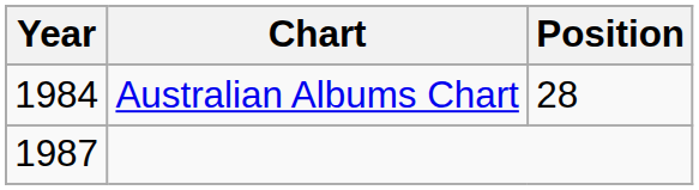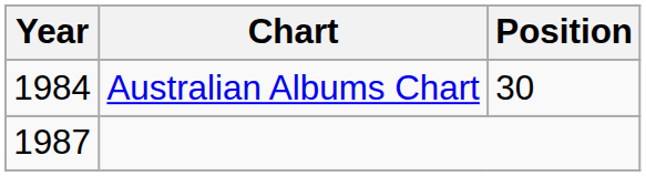Australian Albums Chart | Position: 28 -> 30
